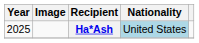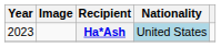Ha*Ash | Year: 2025 -> 2023
